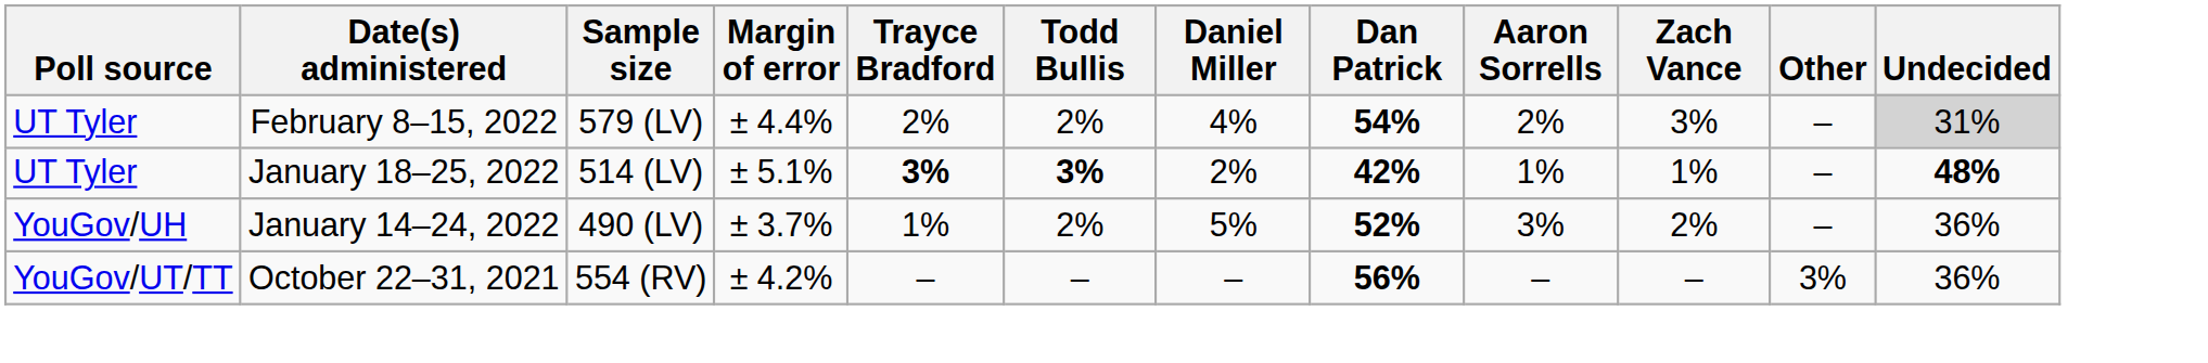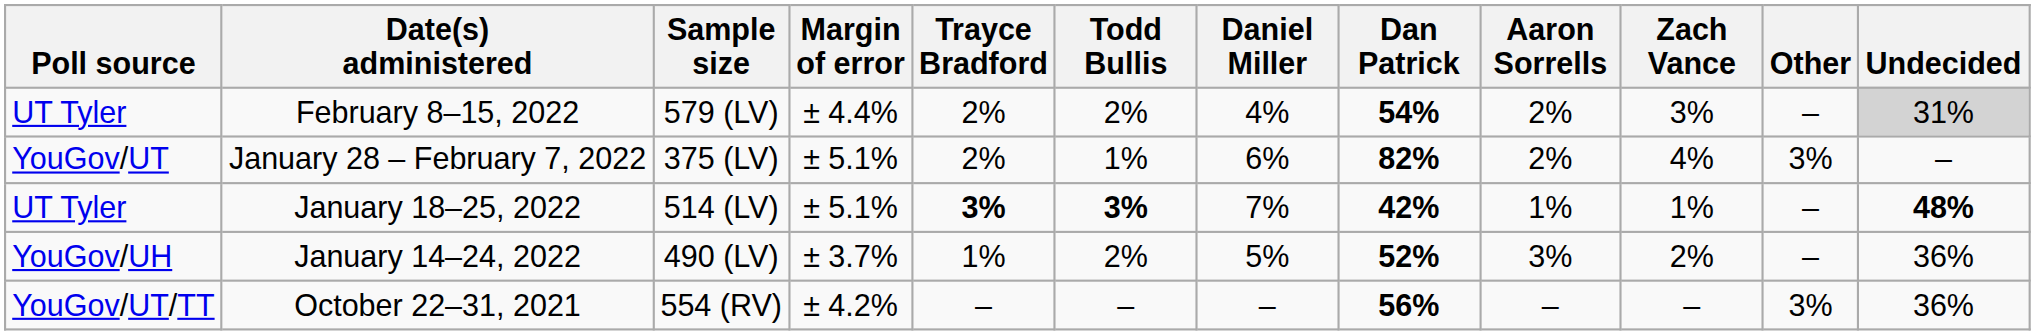+ row: YouGov/UT | January 28 – February 7, 2022 | 375 (LV) | ± 5.1% | 2% | 1% | 6% | 82% | 2% | 4% | 3% | –
January 18–25, 2022 | Daniel Miller: 2% -> 7%
